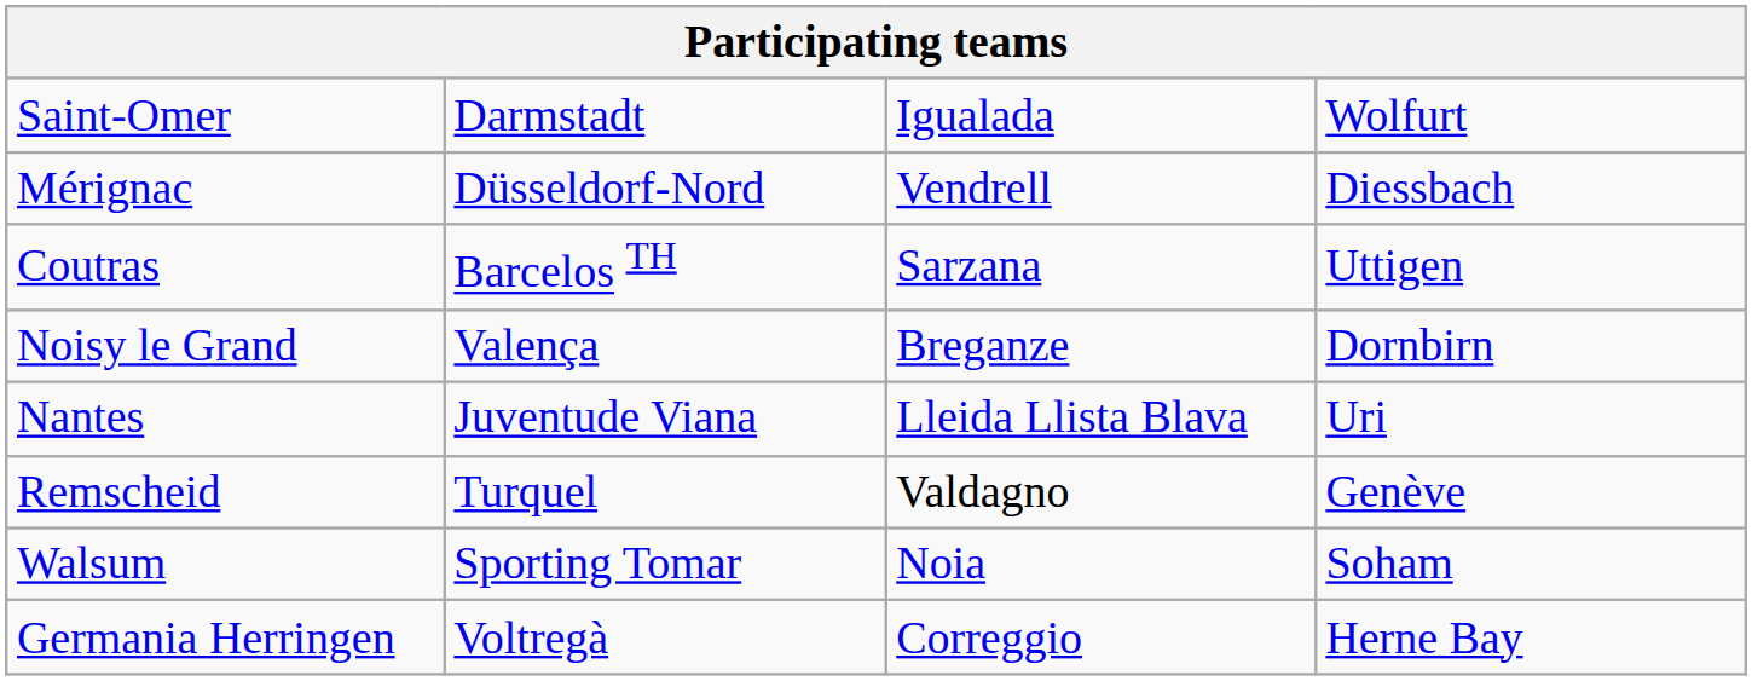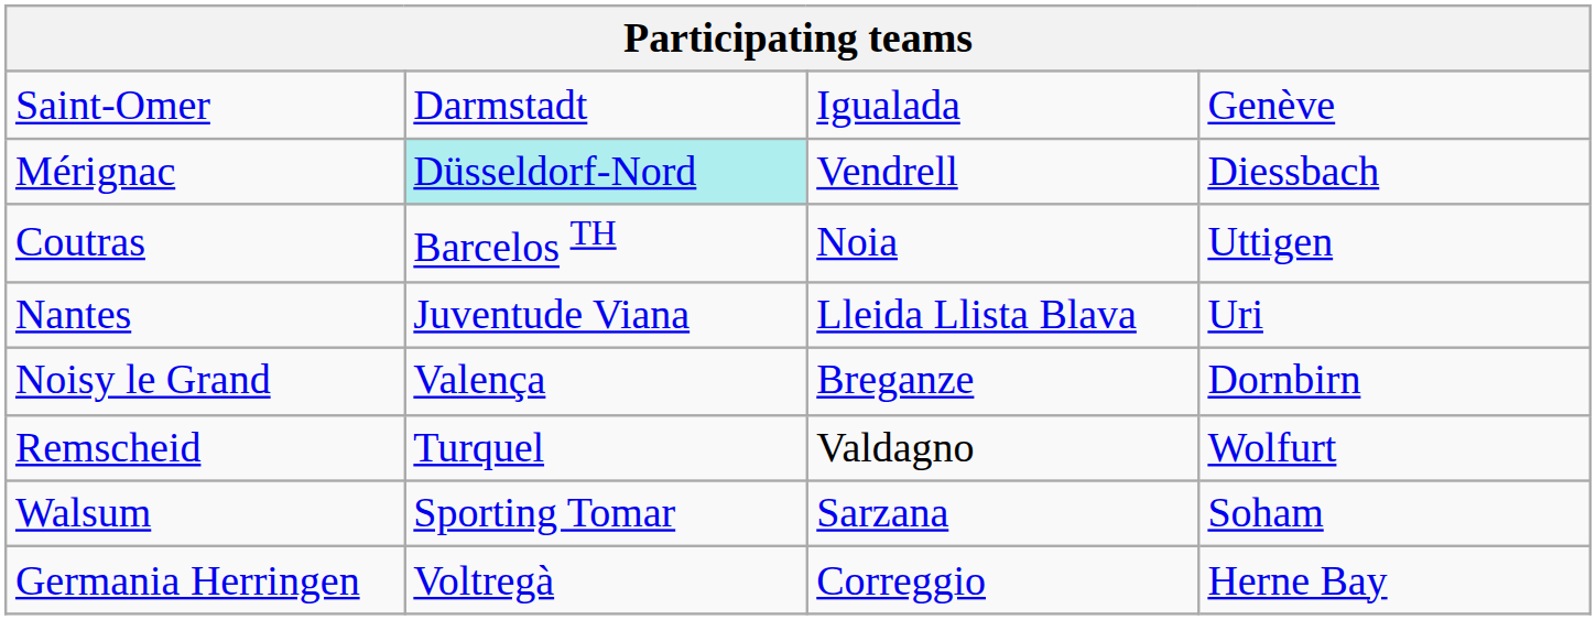Saint-Omer | column 4: Wolfurt -> Genève
Mérignac | column 2: no background -> paleturquoise background
Coutras | column 3: Sarzana -> Noia
rows swapped: Nantes <-> Noisy le Grand
Remscheid | column 4: Genève -> Wolfurt
Walsum | column 3: Noia -> Sarzana
